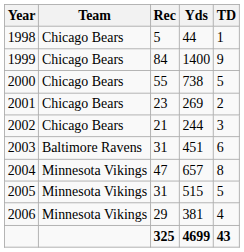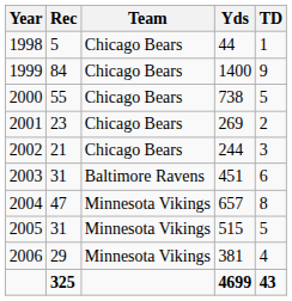columns swapped: Team <-> Rec
